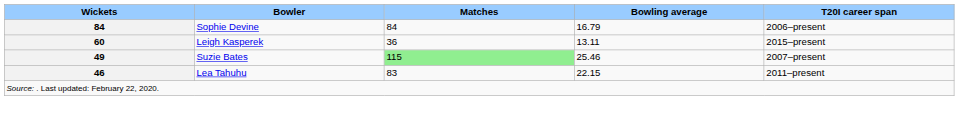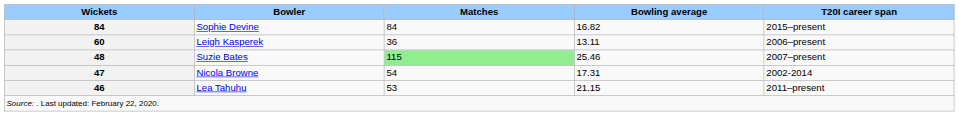Sophie Devine | Bowling average: 16.79 -> 16.82
Sophie Devine | T20I career span: 2006–present -> 2015–present
Leigh Kasperek | T20I career span: 2015–present -> 2006–present
Suzie Bates | Wickets: 49 -> 48
+ row: 47 | Nicola Browne | 54 | 17.31 | 2002-2014
Lea Tahuhu | Matches: 83 -> 53
Lea Tahuhu | Bowling average: 22.15 -> 21.15
